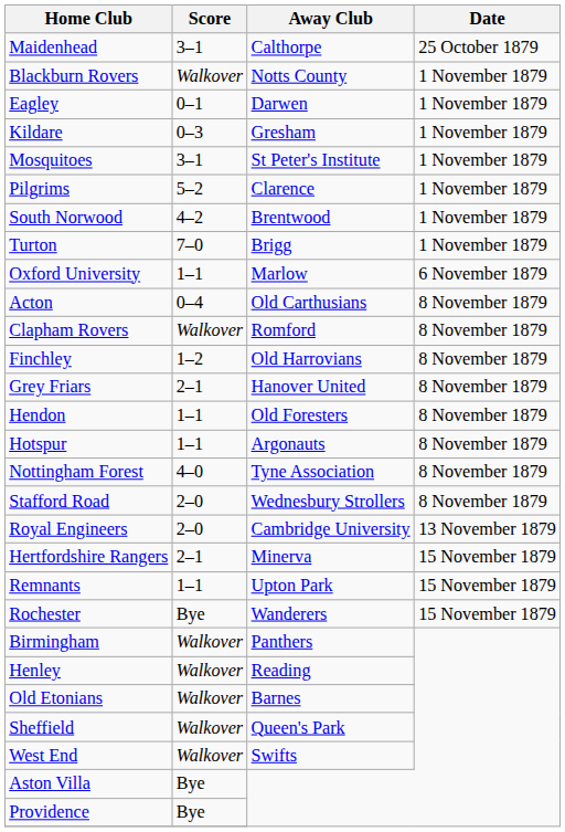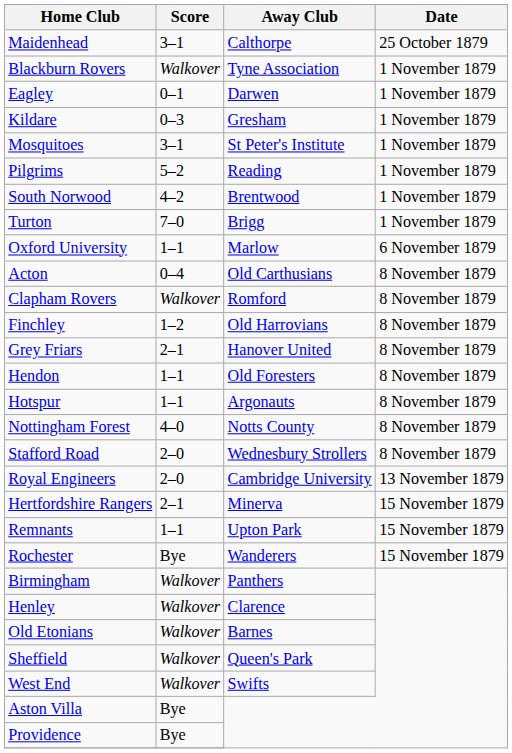Blackburn Rovers | Away Club: Notts County -> Tyne Association
Pilgrims | Away Club: Clarence -> Reading
Nottingham Forest | Away Club: Tyne Association -> Notts County
Henley | Away Club: Reading -> Clarence
